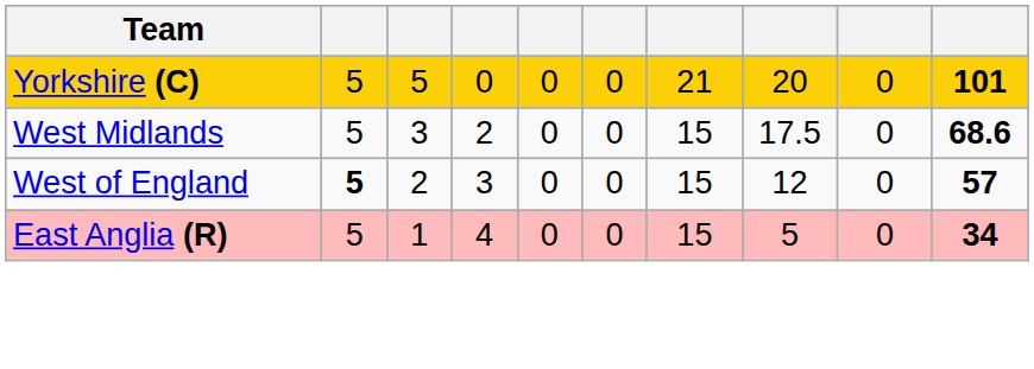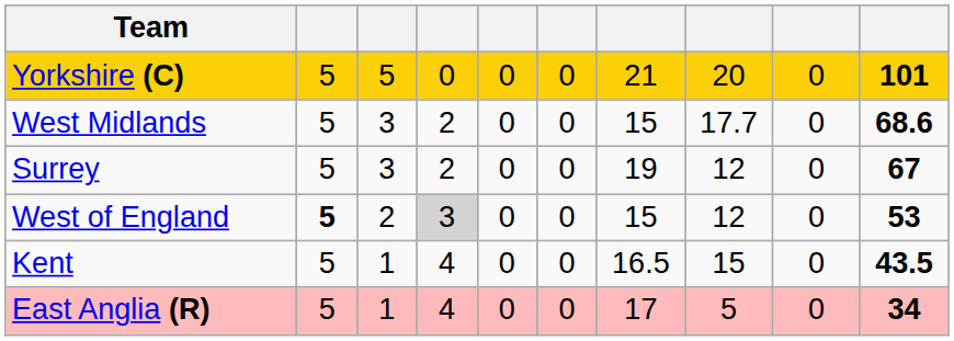West Midlands | column 8: 17.5 -> 17.7
+ row: Surrey | 5 | 3 | 2 | 0 | 0 | 19 | 12 | 0 | 67
West of England | column 4: no background -> lightgrey background
West of England | column 10: 57 -> 53
+ row: Kent | 5 | 1 | 4 | 0 | 0 | 16.5 | 15 | 0 | 43.5
East Anglia (R) | column 7: 15 -> 17
